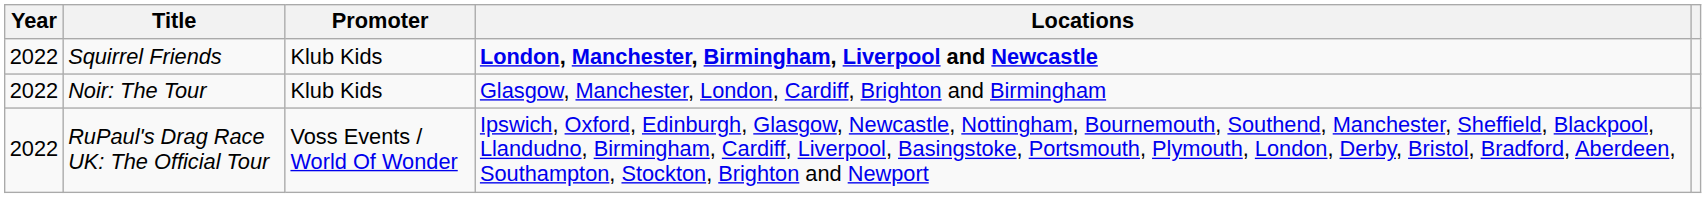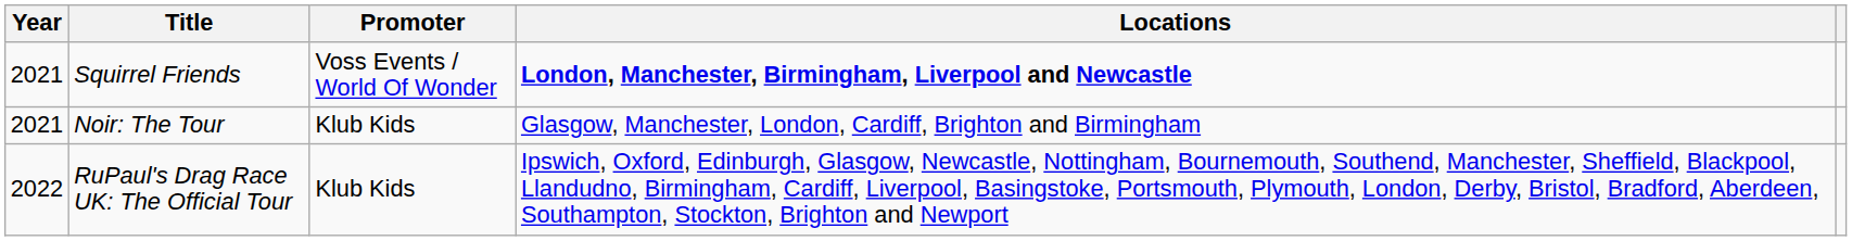Squirrel Friends | Year: 2022 -> 2021
Squirrel Friends | Promoter: Klub Kids -> Voss Events / World Of Wonder
Noir: The Tour | Year: 2022 -> 2021
RuPaul's Drag Race UK: The Official Tour | Promoter: Voss Events / World Of Wonder -> Klub Kids
